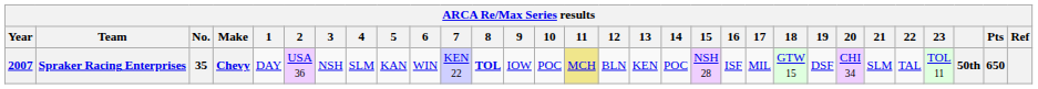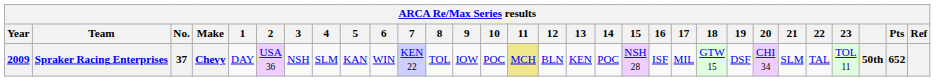Spraker Racing Enterprises | Year: 2007 -> 2009
Spraker Racing Enterprises | No.: 35 -> 37
Spraker Racing Enterprises | 8: bold -> normal
Spraker Racing Enterprises | Pts: 650 -> 652
